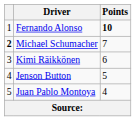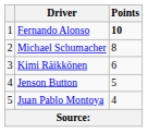Michael Schumacher | column 1: bold -> normal
Michael Schumacher | Points: 7 -> 8
